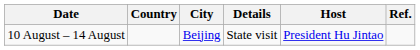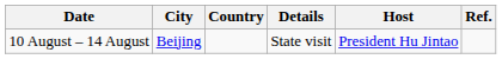columns swapped: Country <-> City
